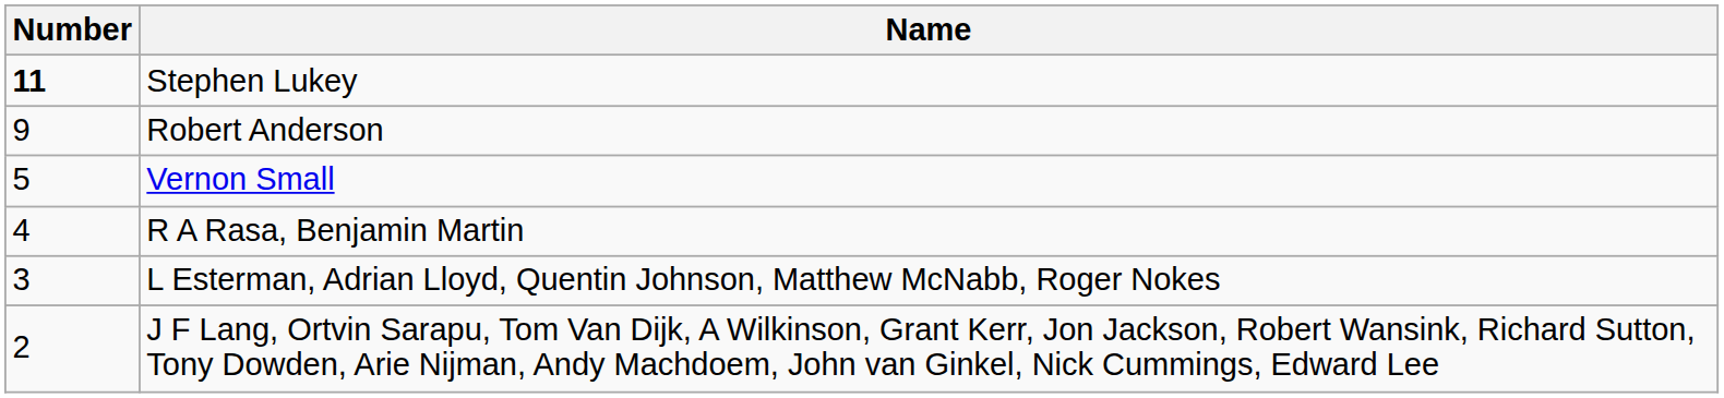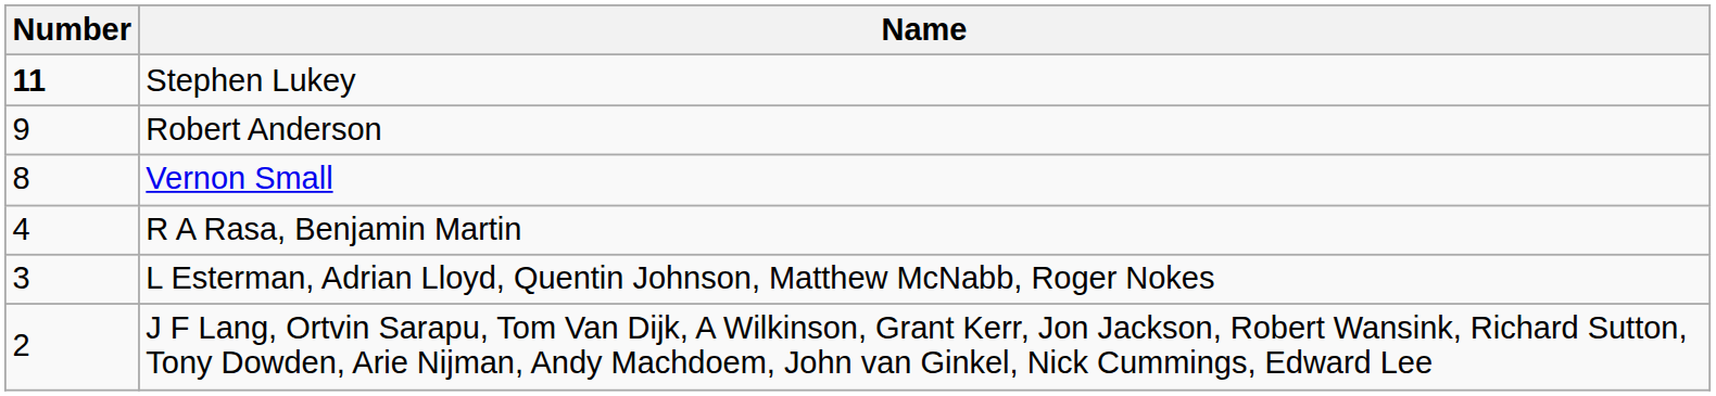Vernon Small | Number: 5 -> 8
